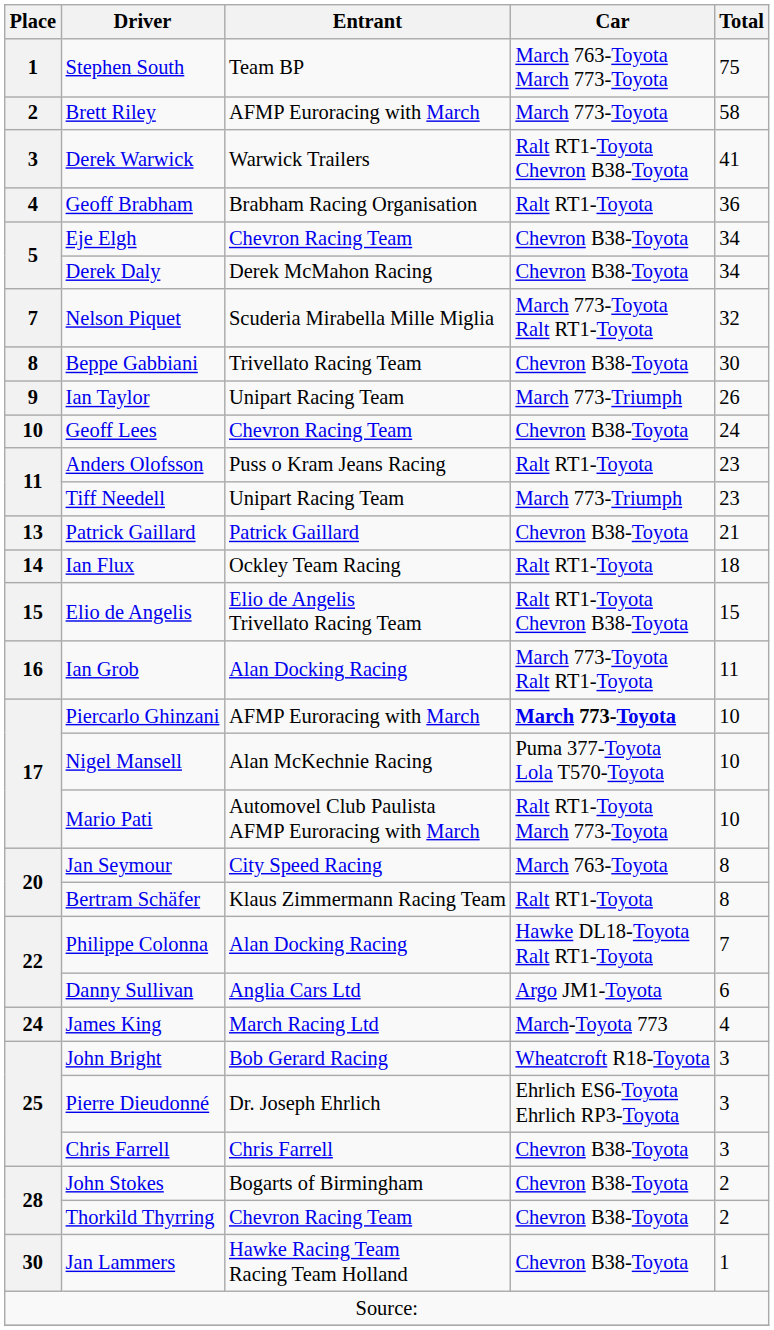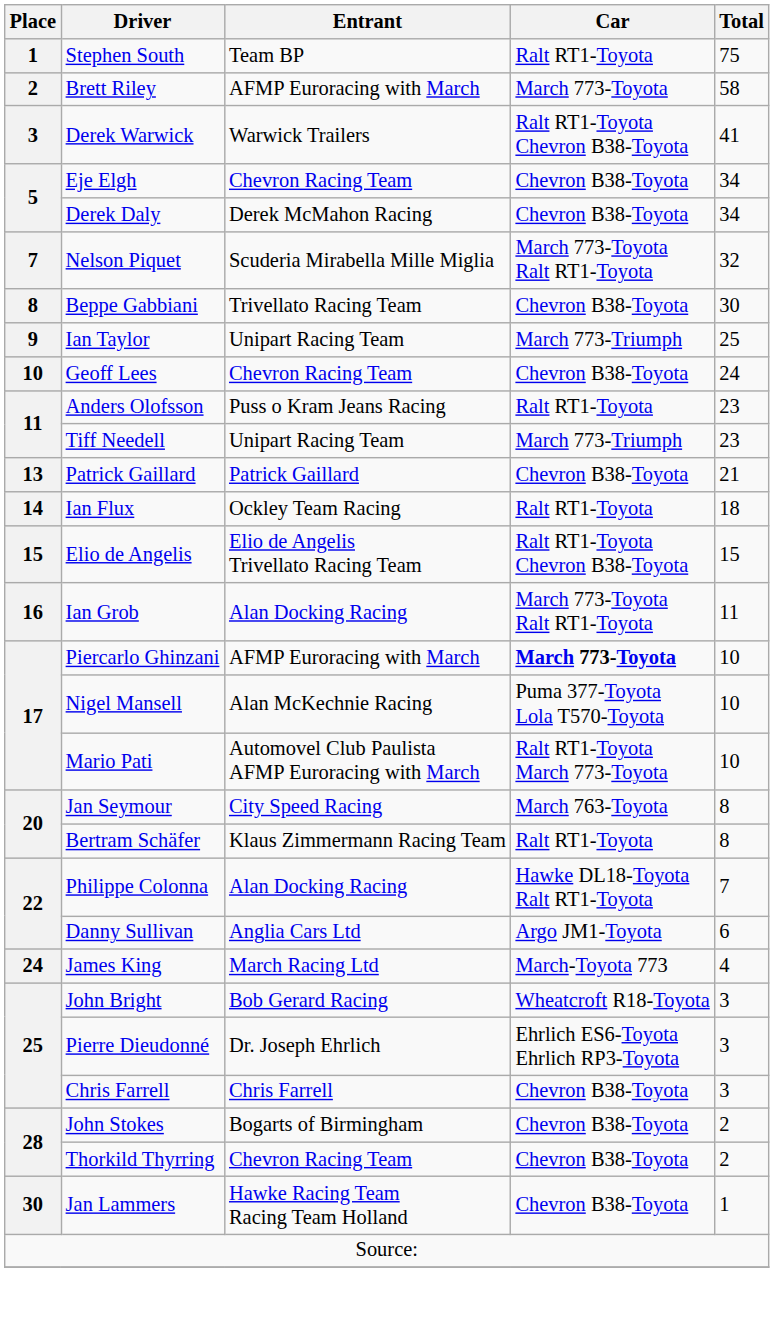Stephen South | Car: March 763-Toyota March 773-Toyota -> Ralt RT1-Toyota
- row: 4 | Geoff Brabham | Brabham Racing Organisation | Ralt RT1-Toyota | 36
Ian Taylor | Total: 26 -> 25
